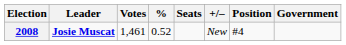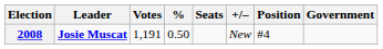2008 | Votes: 1,461 -> 1,191
2008 | %: 0.52 -> 0.50
